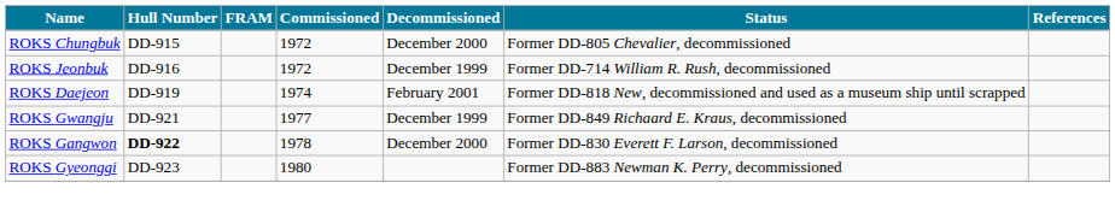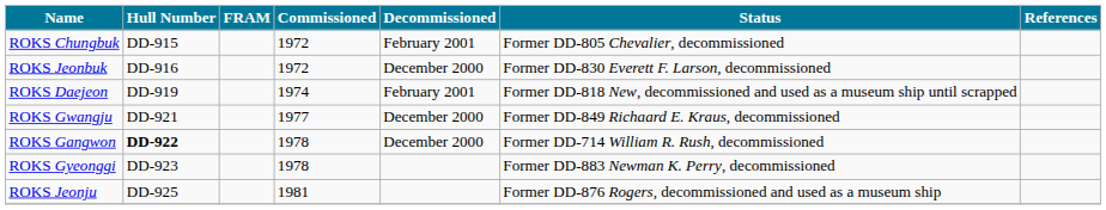ROKS Chungbuk | Decommissioned: December 2000 -> February 2001
ROKS Jeonbuk | Decommissioned: December 1999 -> December 2000
ROKS Jeonbuk | Status: Former DD-714 William R. Rush, decommissioned -> Former DD-830 Everett F. Larson, decommissioned
ROKS Gwangju | Decommissioned: December 1999 -> December 2000
ROKS Gangwon | Status: Former DD-830 Everett F. Larson, decommissioned -> Former DD-714 William R. Rush, decommissioned
ROKS Gyeonggi | Commissioned: 1980 -> 1978
+ row: ROKS Jeonju | DD-925 | 1981 | Former DD-876 Rogers, decommissioned and used as a museum ship
